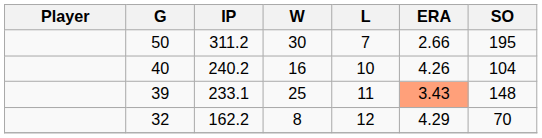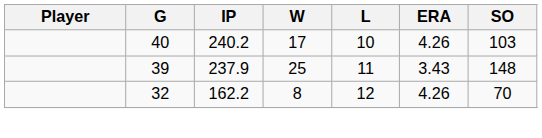- row: 50 | 311.2 | 30 | 7 | 2.66 | 195
40 | W: 16 -> 17
40 | SO: 104 -> 103
39 | IP: 233.1 -> 237.9
39 | ERA: lightsalmon background -> no background
32 | ERA: 4.29 -> 4.26
